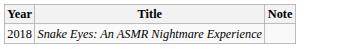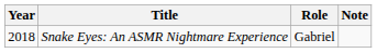+ column: Role | Gabriel
